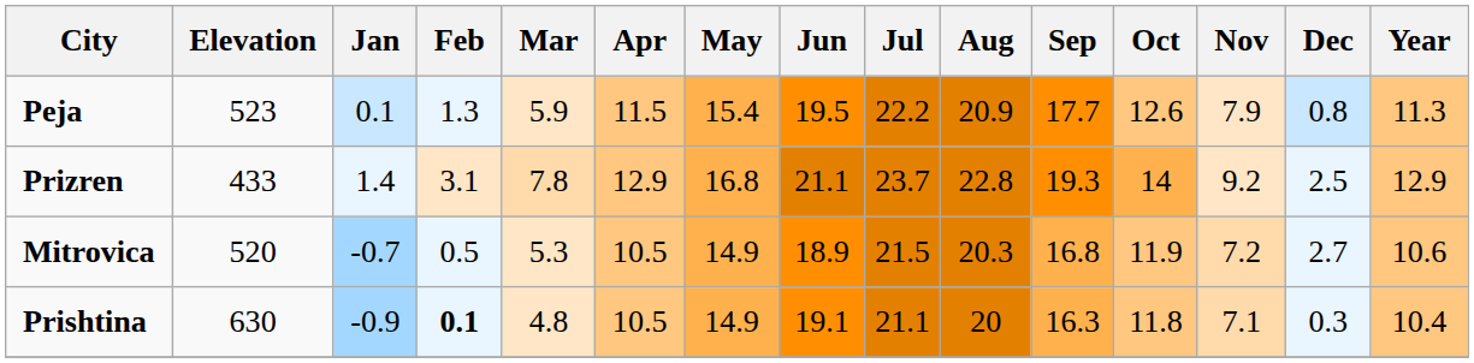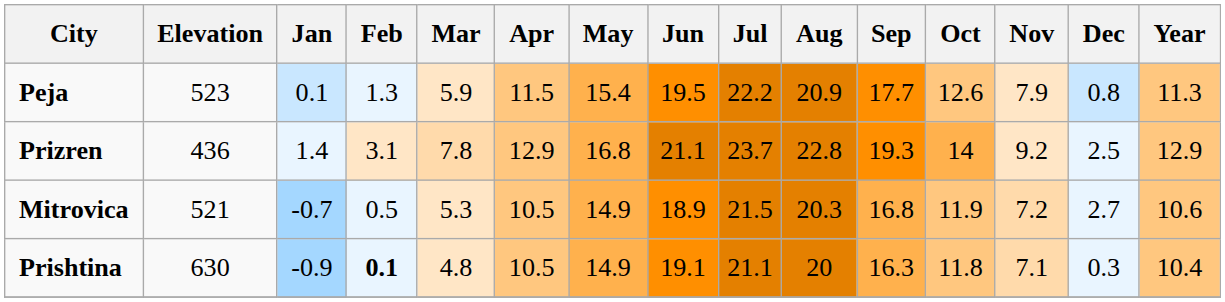Prizren | Elevation: 433 -> 436
Mitrovica | Elevation: 520 -> 521
